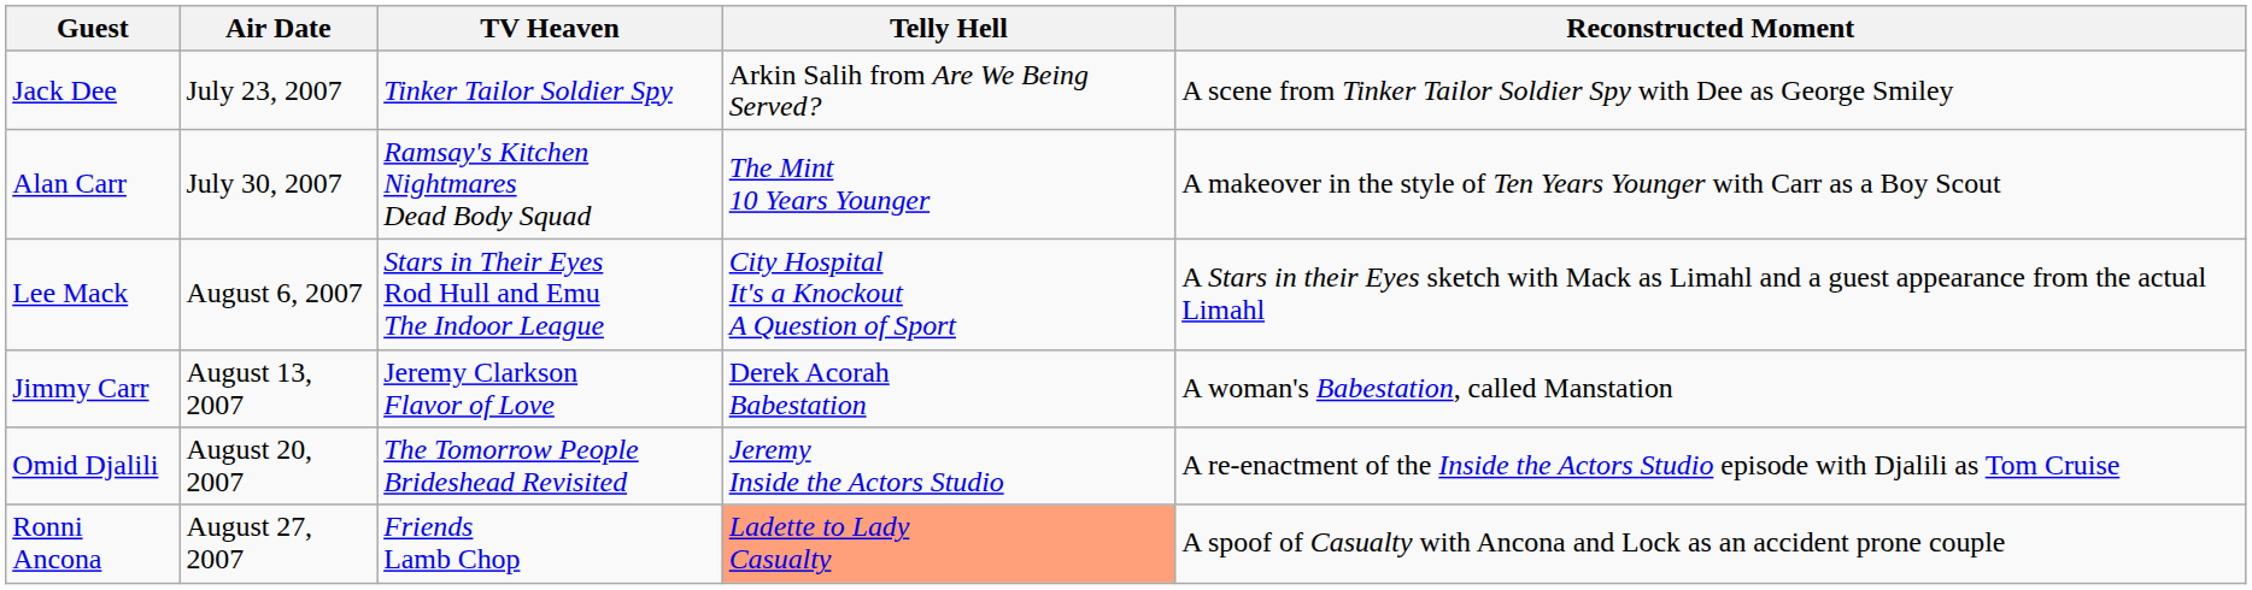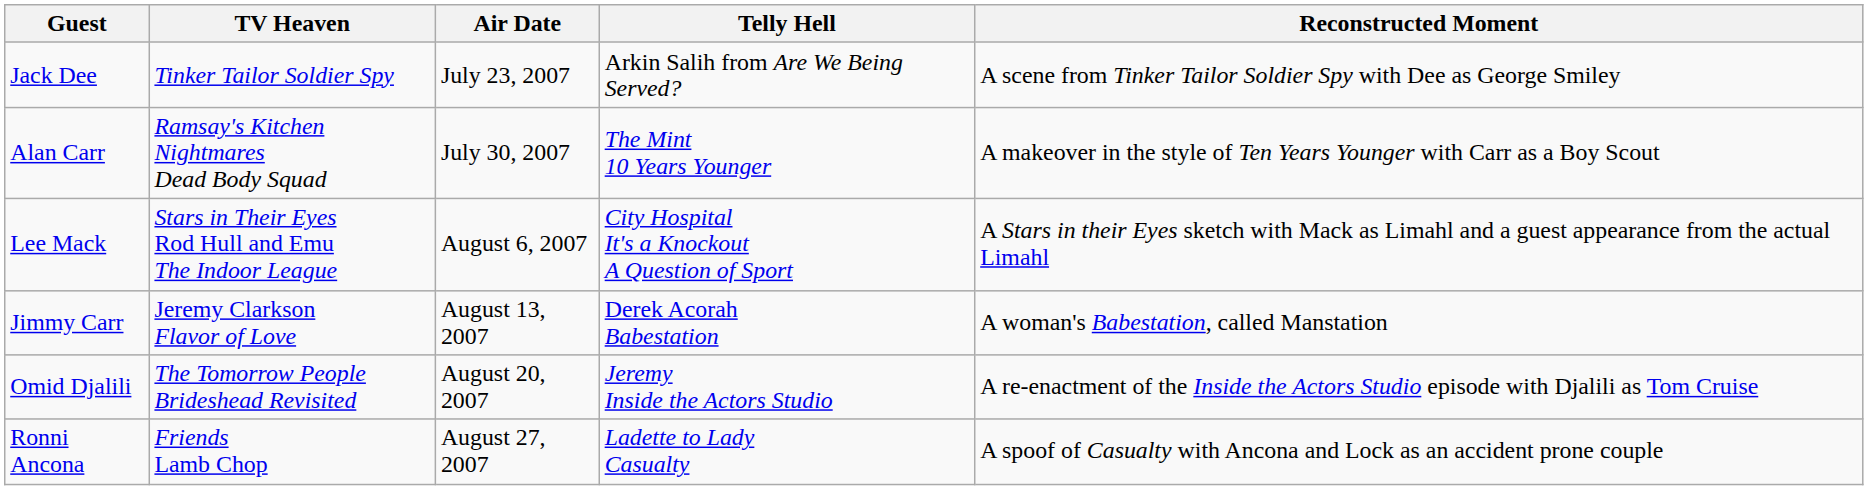columns swapped: Air Date <-> TV Heaven
Ronni Ancona | Telly Hell: lightsalmon background -> no background
